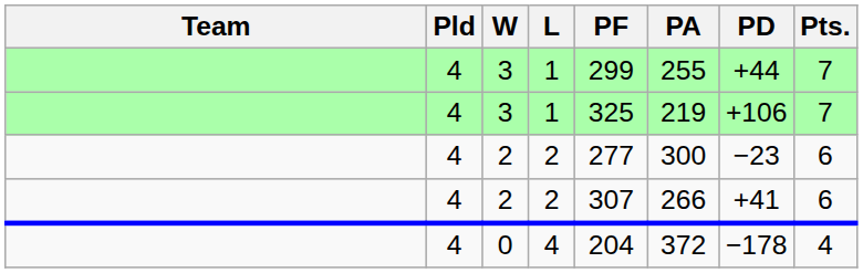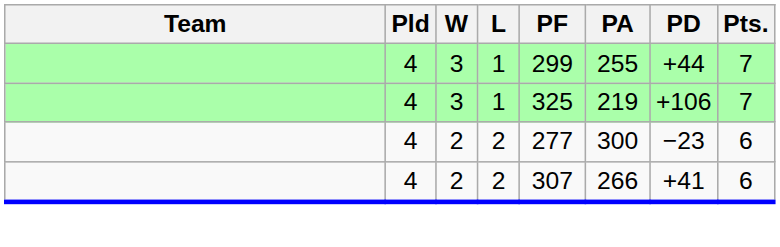- row: 4 | 0 | 4 | 204 | 372 | −178 | 4
